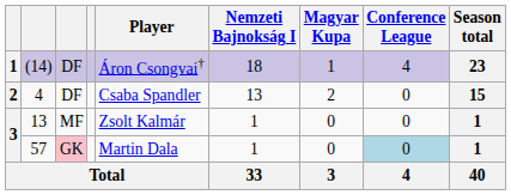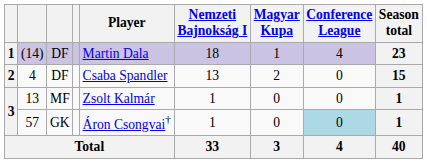(14) | Player: Áron Csongvai† -> Martin Dala
57 | column 3: pink background -> no background
57 | Player: Martin Dala -> Áron Csongvai†
